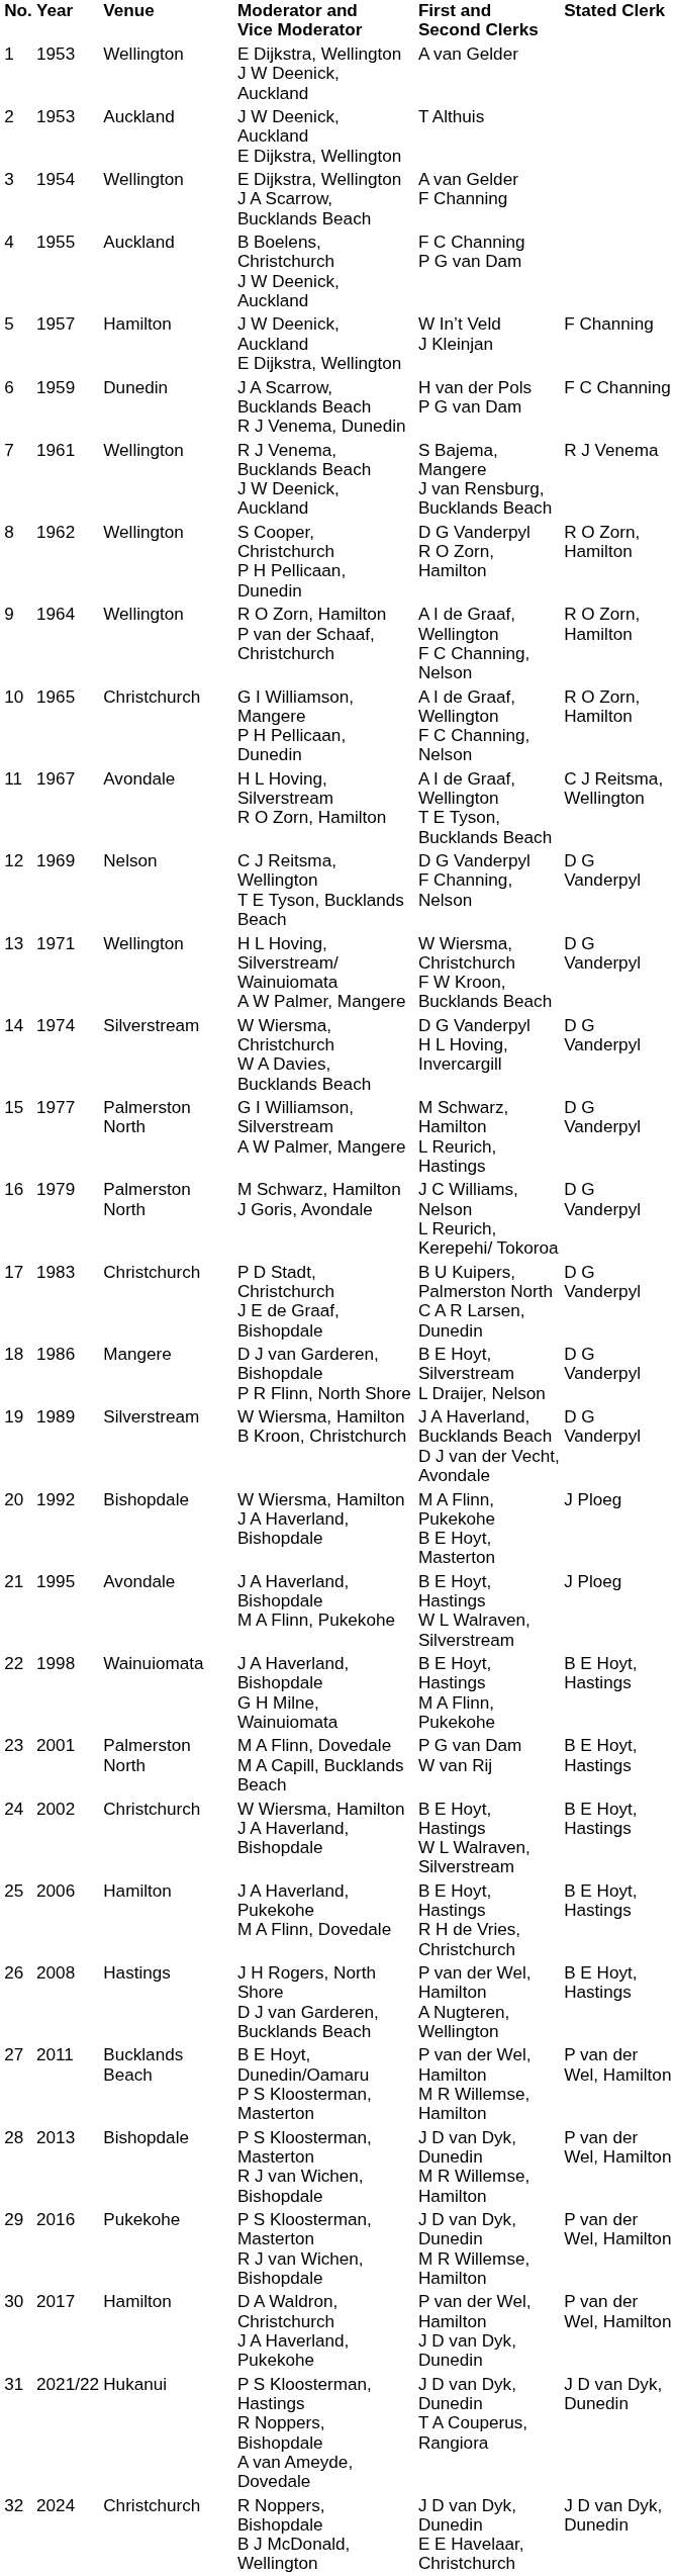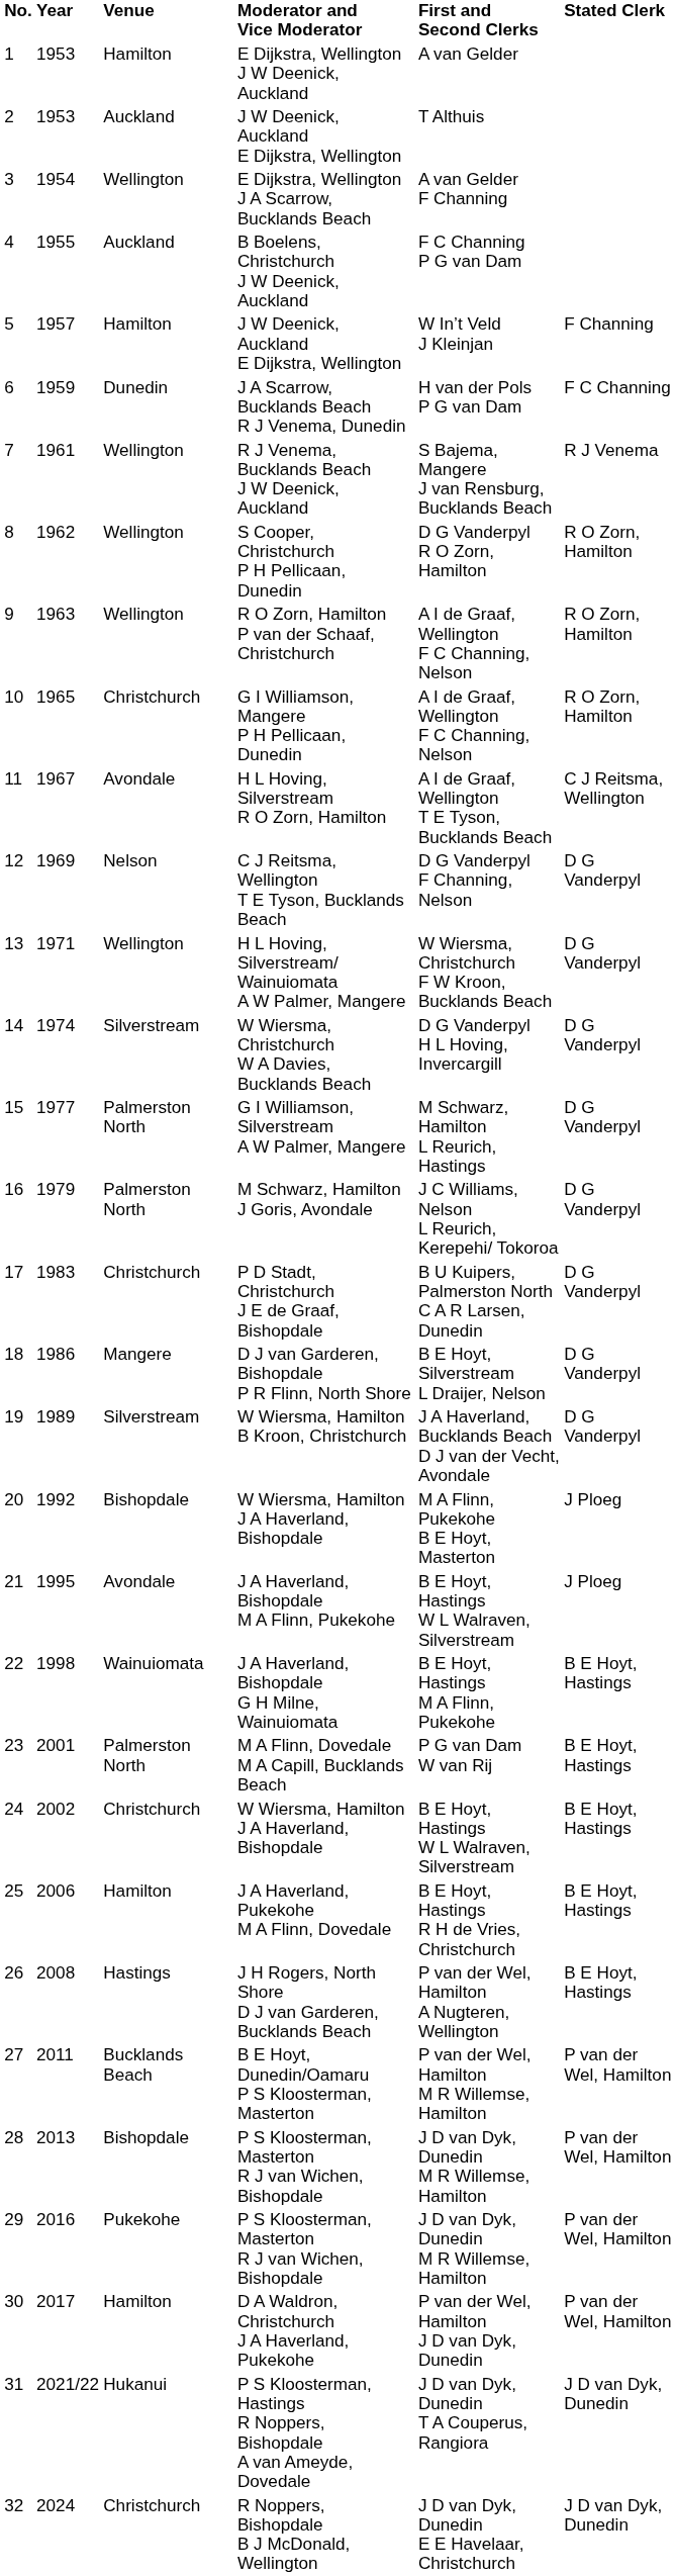E Dijkstra, Wellington J W Deenick, Auckland | Venue: Wellington -> Hamilton
R O Zorn, Hamilton P van der Schaaf, Christchurch | Year: 1964 -> 1963
